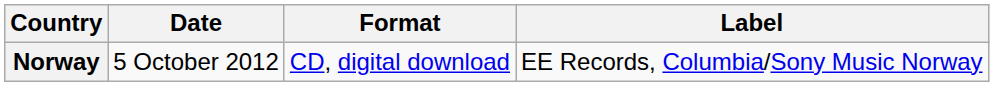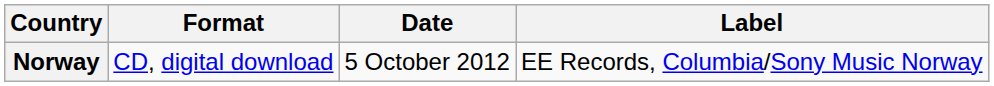columns swapped: Date <-> Format
